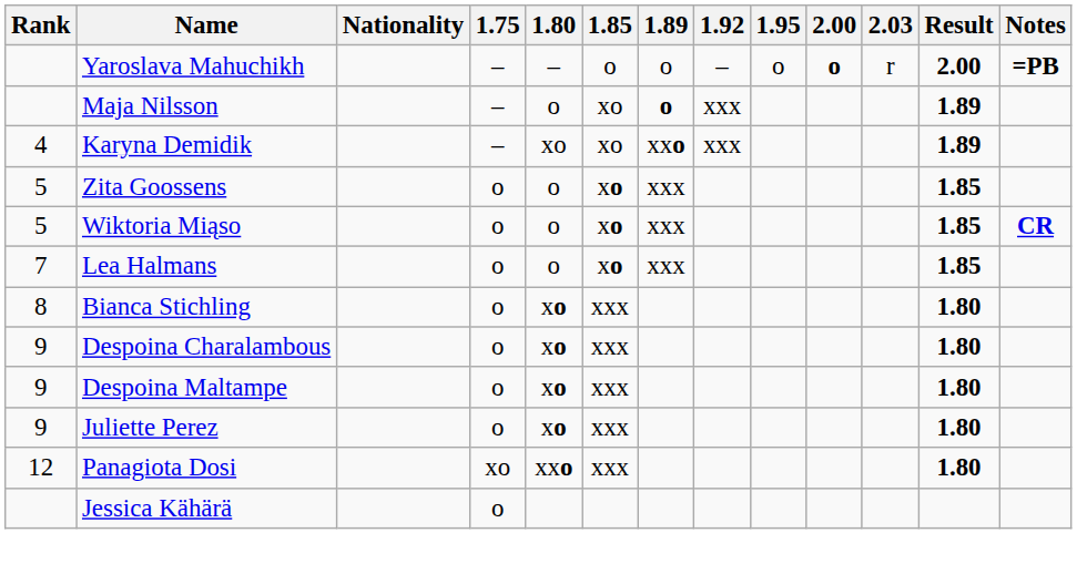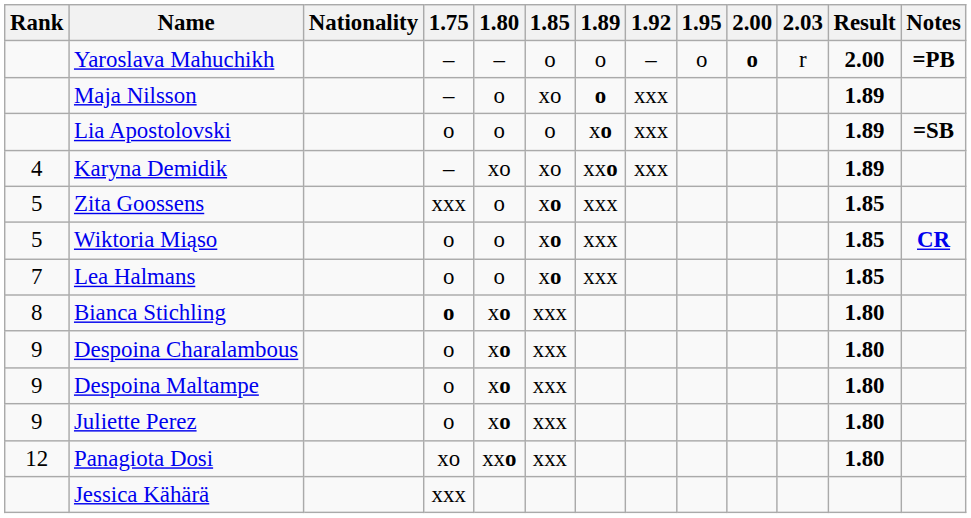+ row: Lia Apostolovski | o | o | o | xo | xxx | 1.89 | =SB
Zita Goossens | 1.75: o -> xxx
Bianca Stichling | 1.75: normal -> bold
Jessica Kähärä | 1.75: o -> xxx
